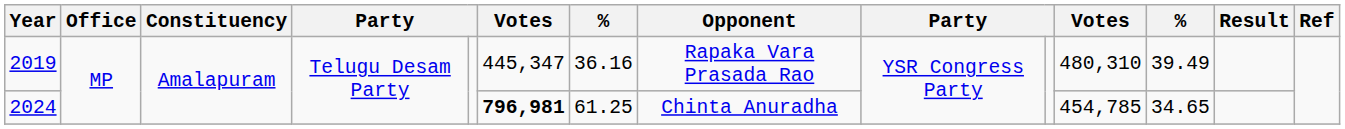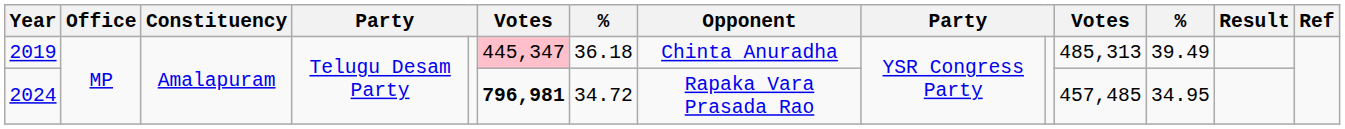2019 | column 6: no background -> pink background
2019 | column 7: 36.16 -> 36.18
2019 | Opponent: Rapaka Vara Prasada Rao -> Chinta Anuradha
2019 | column 11: 480,310 -> 485,313
2024 | column 7: 61.25 -> 34.72
2024 | Opponent: Chinta Anuradha -> Rapaka Vara Prasada Rao
2024 | column 11: 454,785 -> 457,485
2024 | column 12: 34.65 -> 34.95
